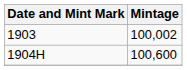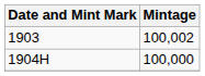1904H | Mintage: 100,600 -> 100,000
